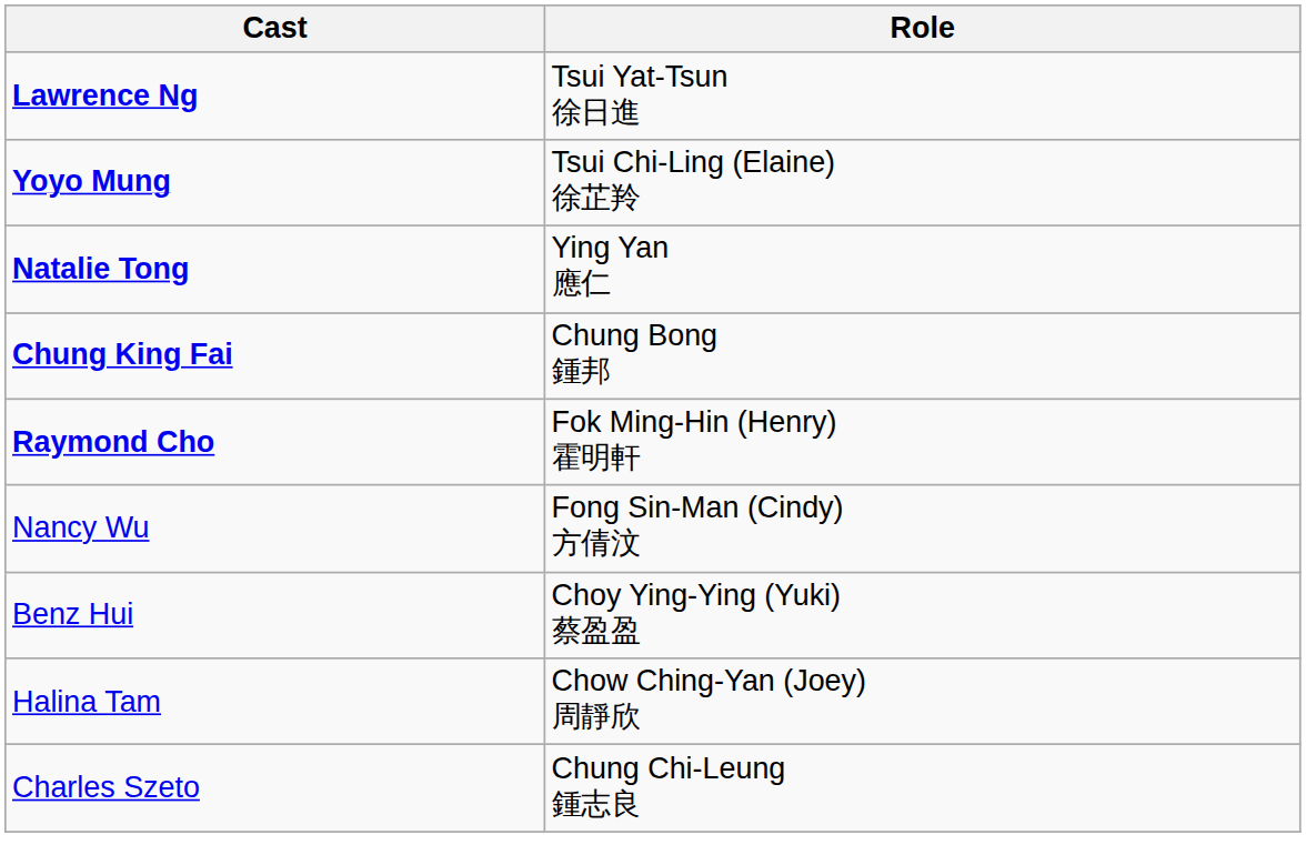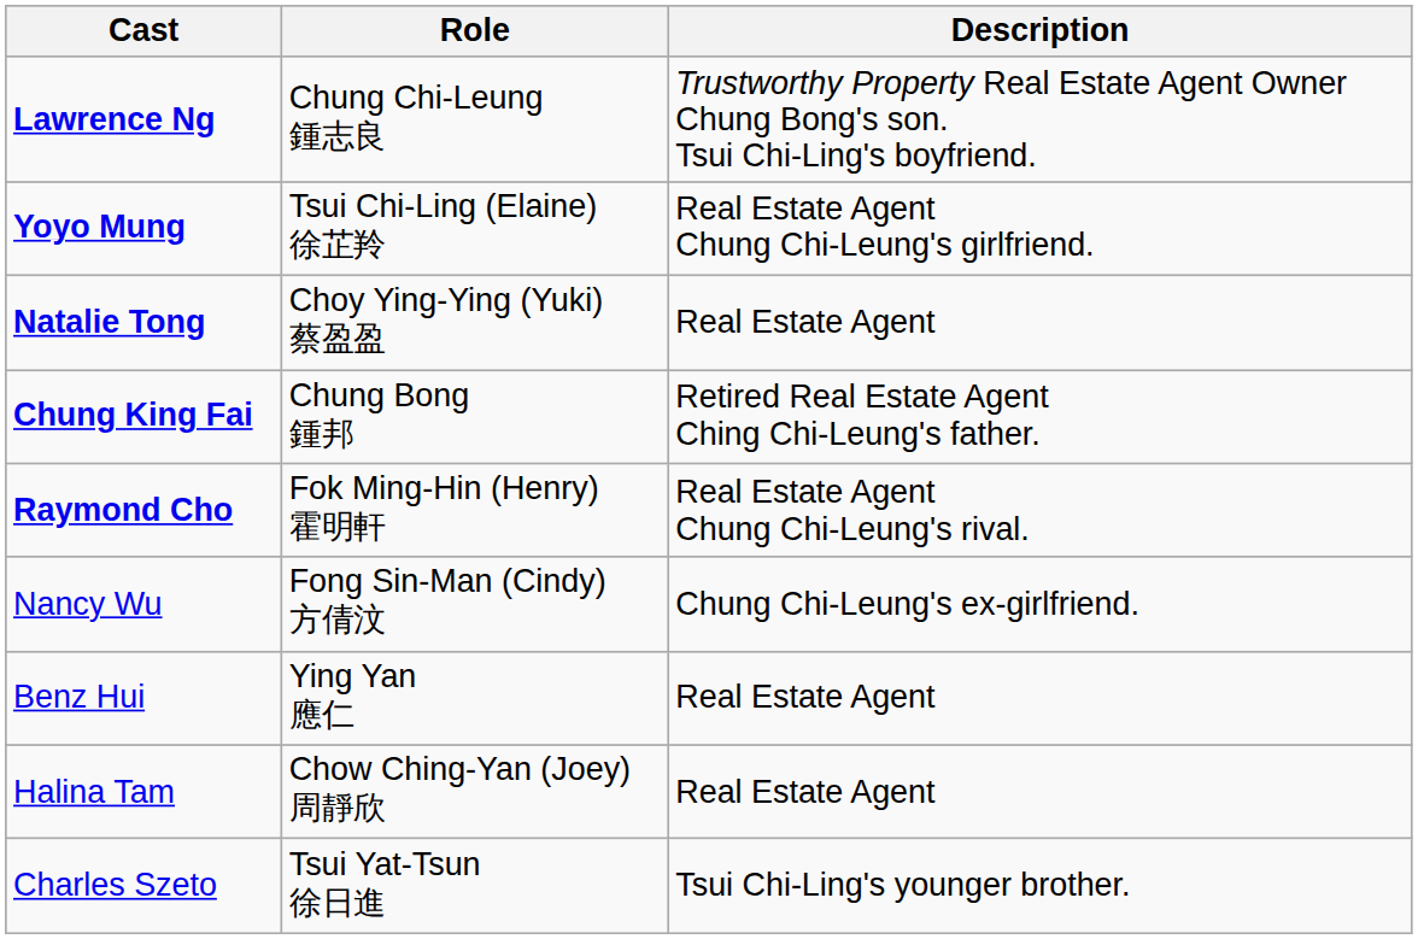+ column: Description | Trustworthy Property Real Estate Agent Owner Chung Bong's son. Tsui Chi-Ling's boyfriend. | Real Estate Agent Chung Chi-Leung's girlfriend. | Real Estate Agent | Retired Real Estate Agent Ching Chi-Leung's father. | Real Estate Agent Chung Chi-Leung's rival. | Chung Chi-Leung's ex-girlfriend. | Real Estate Agent | Real Estate Agent | Tsui Chi-Ling's younger brother.
Lawrence Ng | Role: Tsui Yat-Tsun 徐日進 -> Chung Chi-Leung 鍾志良
Natalie Tong | Role: Ying Yan 應仁 -> Choy Ying-Ying (Yuki) 蔡盈盈
Benz Hui | Role: Choy Ying-Ying (Yuki) 蔡盈盈 -> Ying Yan 應仁
Charles Szeto | Role: Chung Chi-Leung 鍾志良 -> Tsui Yat-Tsun 徐日進
